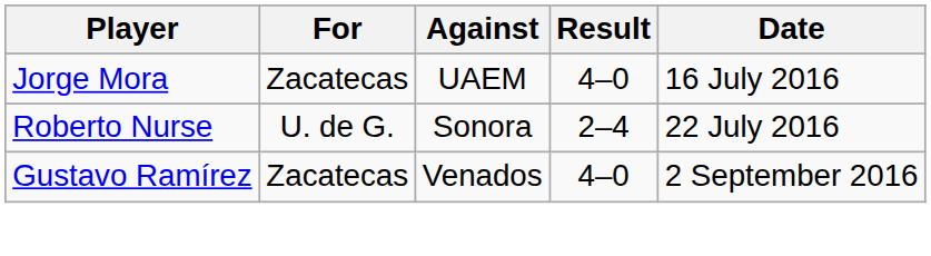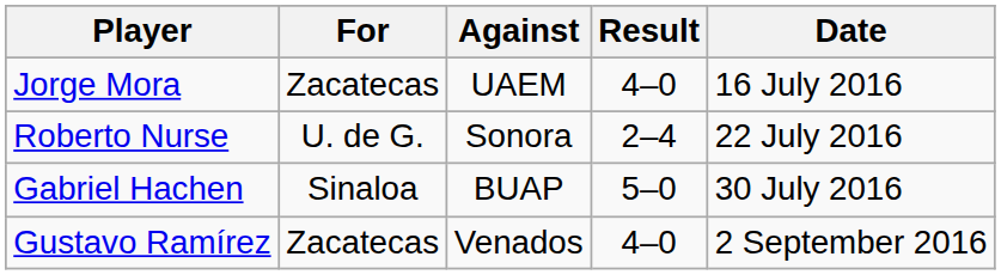+ row: Gabriel Hachen | Sinaloa | BUAP | 5–0 | 30 July 2016
